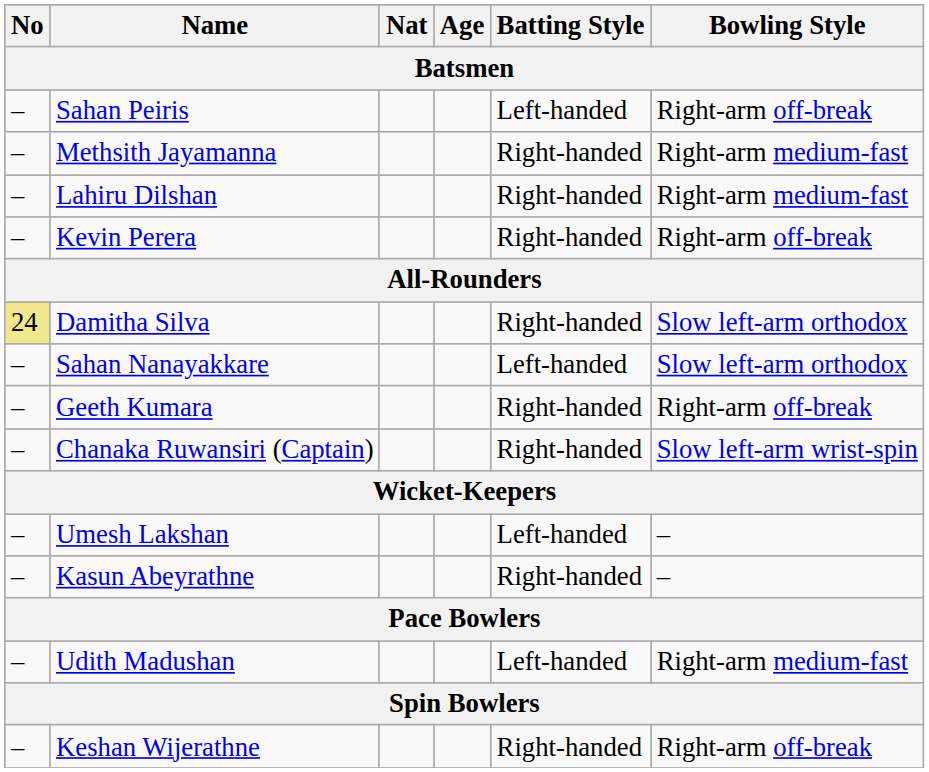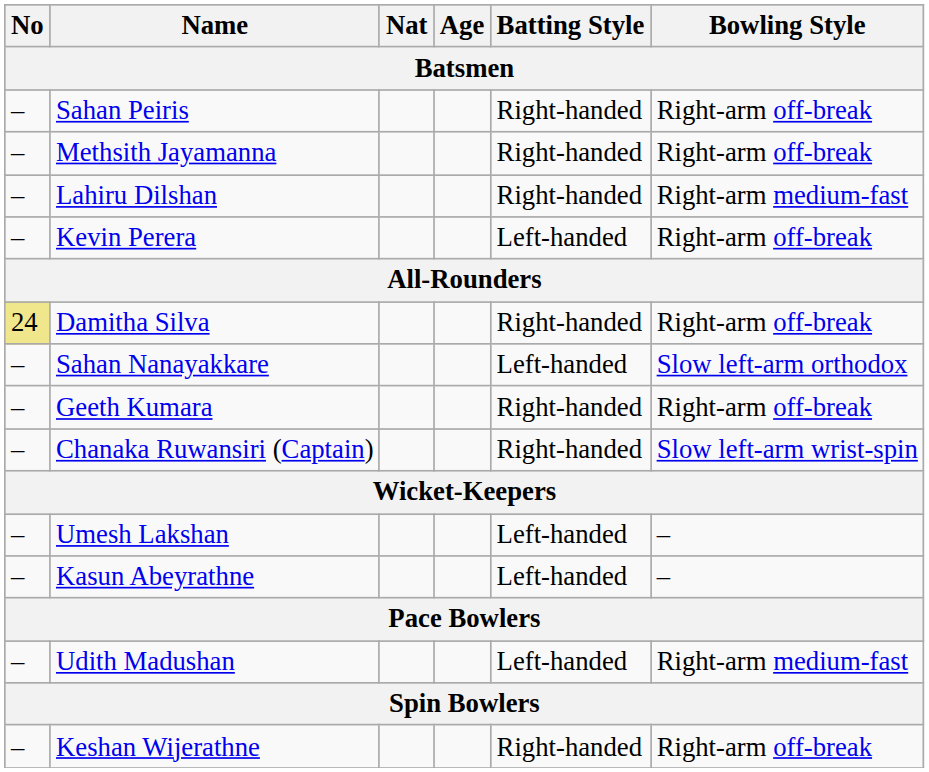Sahan Peiris | Batting Style: Left-handed -> Right-handed
Methsith Jayamanna | Bowling Style: Right-arm medium-fast -> Right-arm off-break
Kevin Perera | Batting Style: Right-handed -> Left-handed
Damitha Silva | Bowling Style: Slow left-arm orthodox -> Right-arm off-break
Kasun Abeyrathne | Batting Style: Right-handed -> Left-handed
